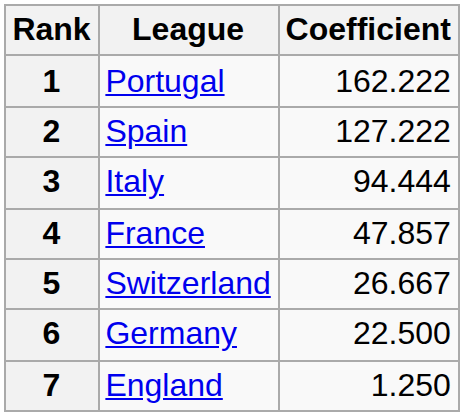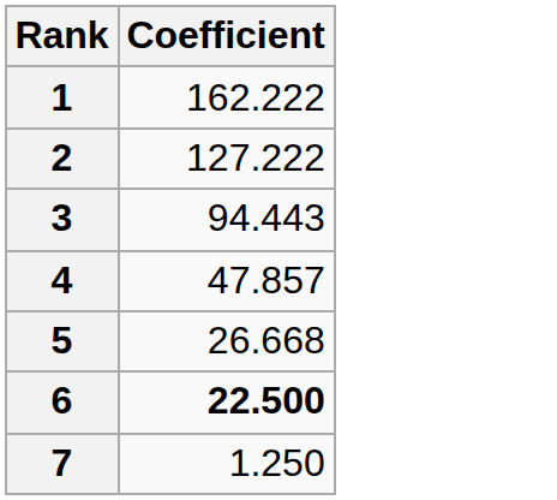- column: League | Portugal | Spain | Italy | France | Switzerland | Germany | England
3 | Coefficient: 94.444 -> 94.443
5 | Coefficient: 26.667 -> 26.668
6 | Coefficient: normal -> bold
